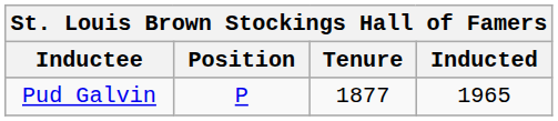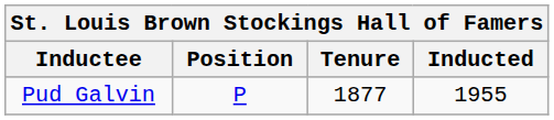Pud Galvin | Inducted: 1965 -> 1955
